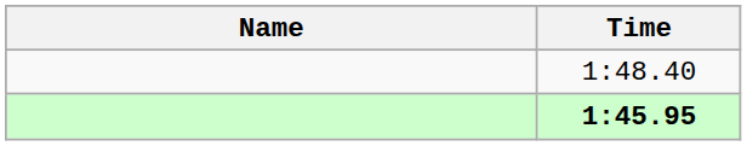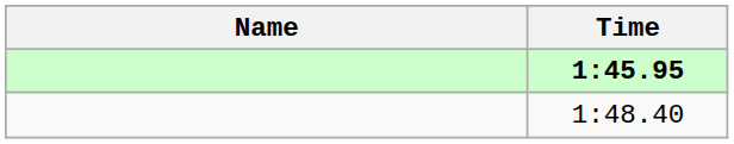rows swapped: 1:45.95 <-> 1:48.40
